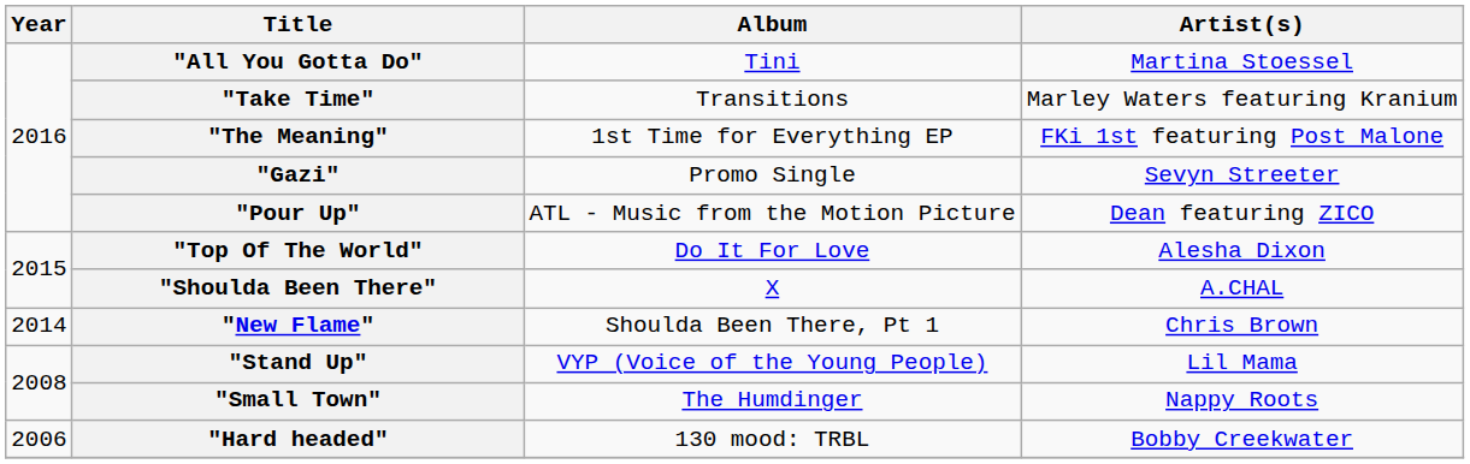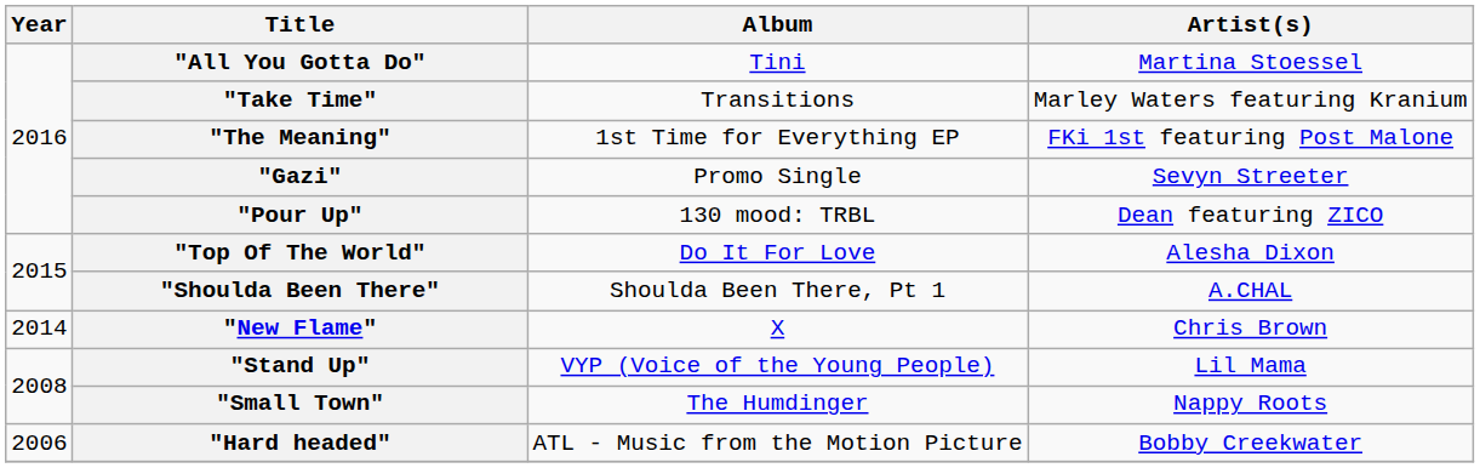"Pour Up" | Album: ATL - Music from the Motion Picture -> 130 mood: TRBL
"Shoulda Been There" | Album: X -> Shoulda Been There, Pt 1
"New Flame" | Album: Shoulda Been There, Pt 1 -> X
"Hard headed" | Album: 130 mood: TRBL -> ATL - Music from the Motion Picture
